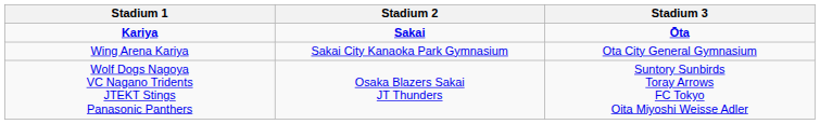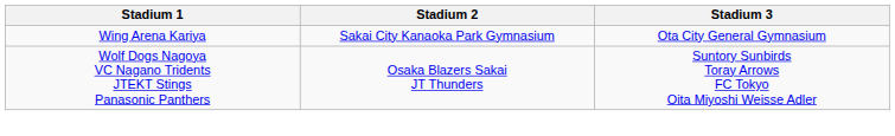- row: Kariya | Sakai | Ōta
